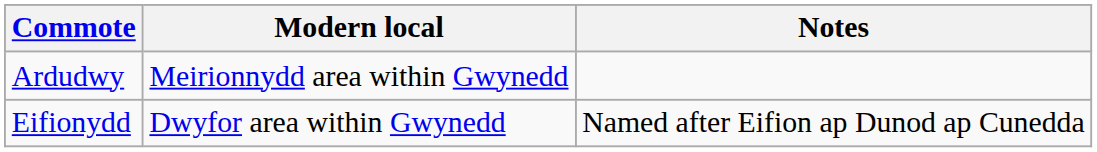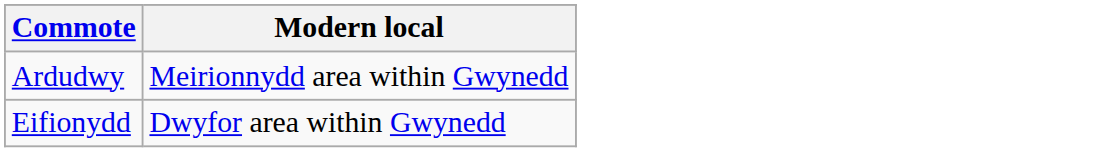- column: Notes | Named after Eifion ap Dunod ap Cunedda
